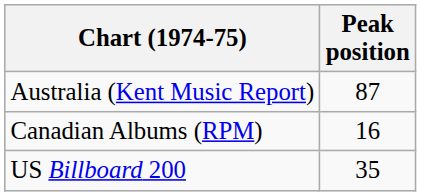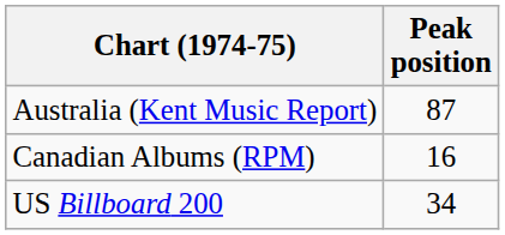US Billboard 200 | Peak position: 35 -> 34
